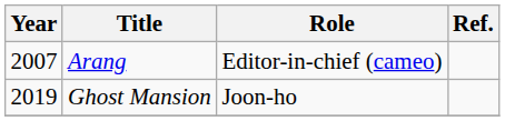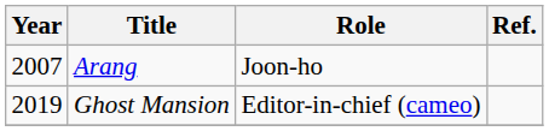Arang | Role: Editor-in-chief (cameo) -> Joon-ho
Ghost Mansion | Role: Joon-ho -> Editor-in-chief (cameo)
